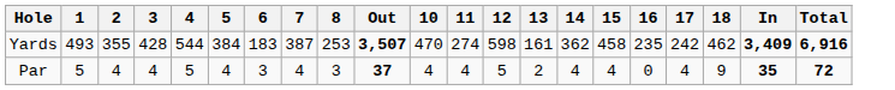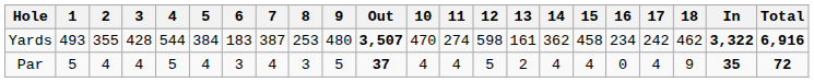+ column: 9 | 480 | 5
Yards | 16: 235 -> 234
Yards | In: 3,409 -> 3,322
